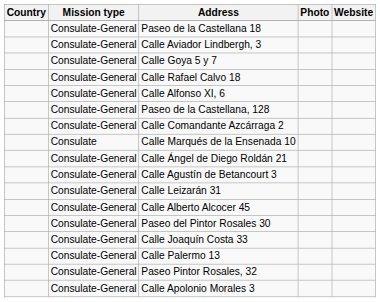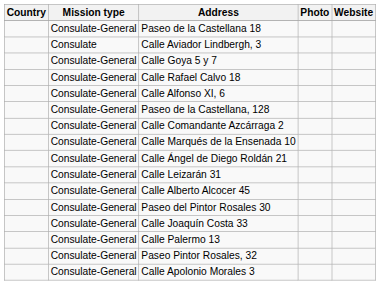Calle Aviador Lindbergh, 3 | Mission type: Consulate-General -> Consulate
Calle Marqués de la Ensenada 10 | Mission type: Consulate -> Consulate-General
- row: Consulate-General | Calle Agustín de Betancourt 3
